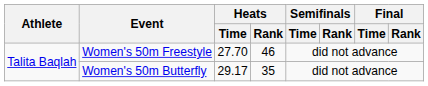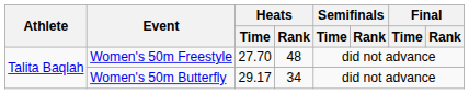Women's 50m Freestyle | Heats / Rank: 46 -> 48
Women's 50m Butterfly | Heats / Rank: 35 -> 34
